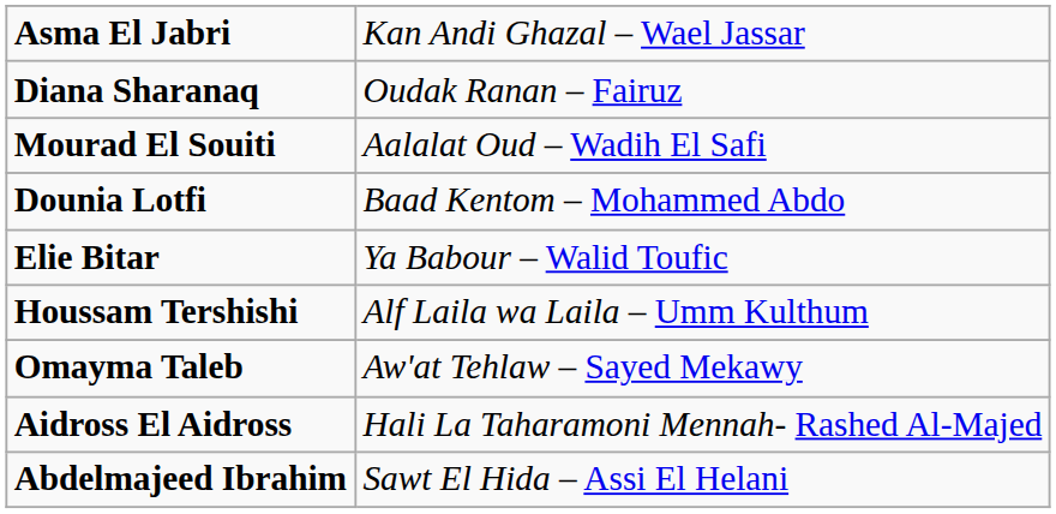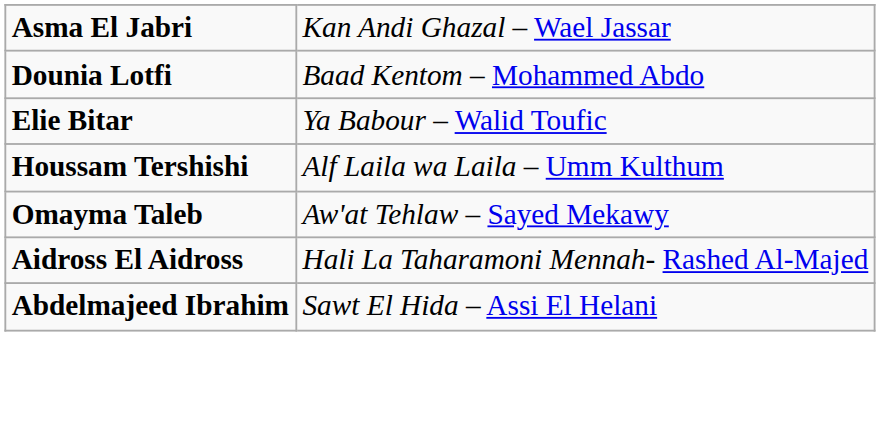- row: Diana Sharanaq | Oudak Ranan – Fairuz
- row: Mourad El Souiti | Aalalat Oud – Wadih El Safi
